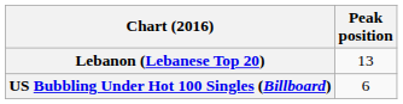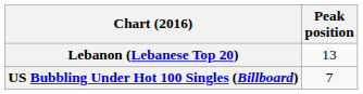US Bubbling Under Hot 100 Singles (Billboard) | Peak position: 6 -> 7
